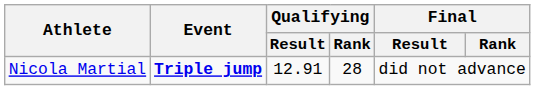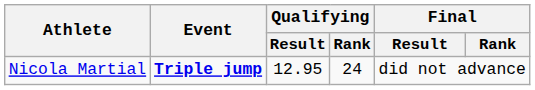Nicola Martial | Qualifying / Result: 12.91 -> 12.95
Nicola Martial | Qualifying / Rank: 28 -> 24
